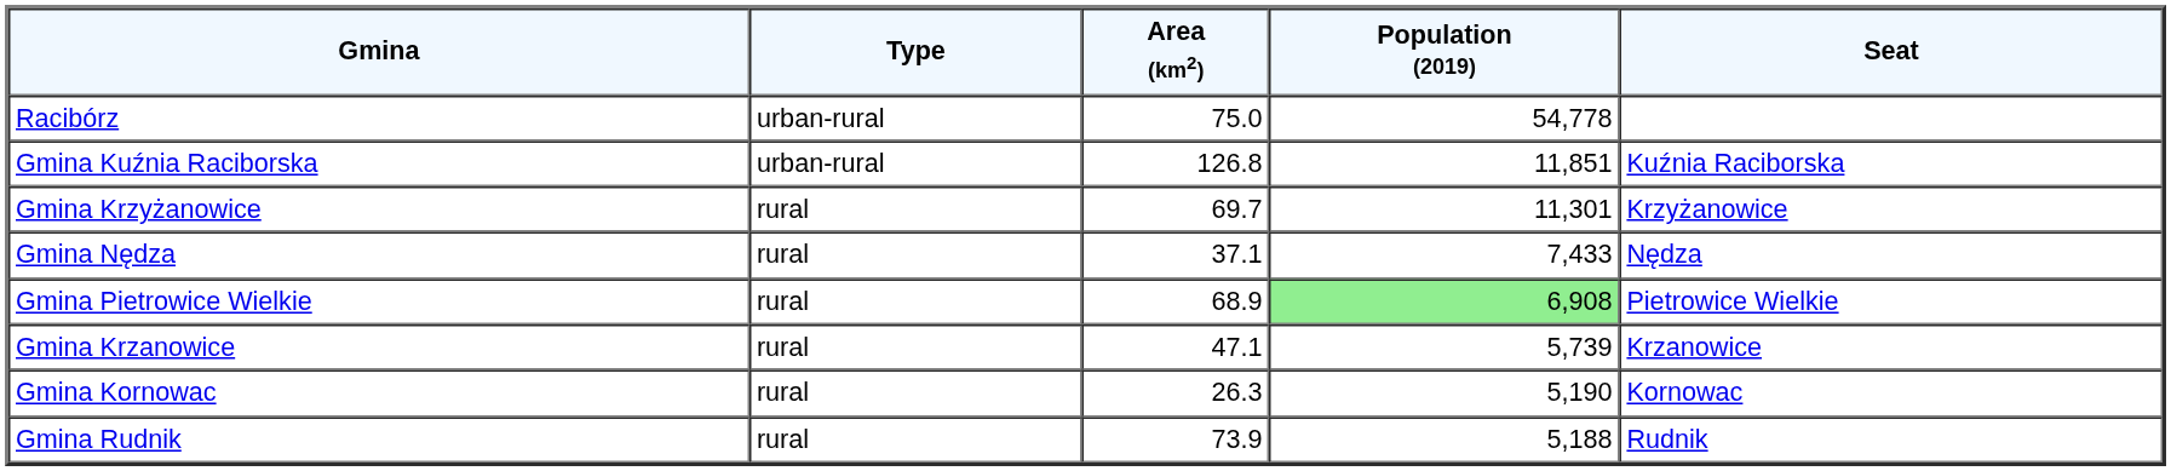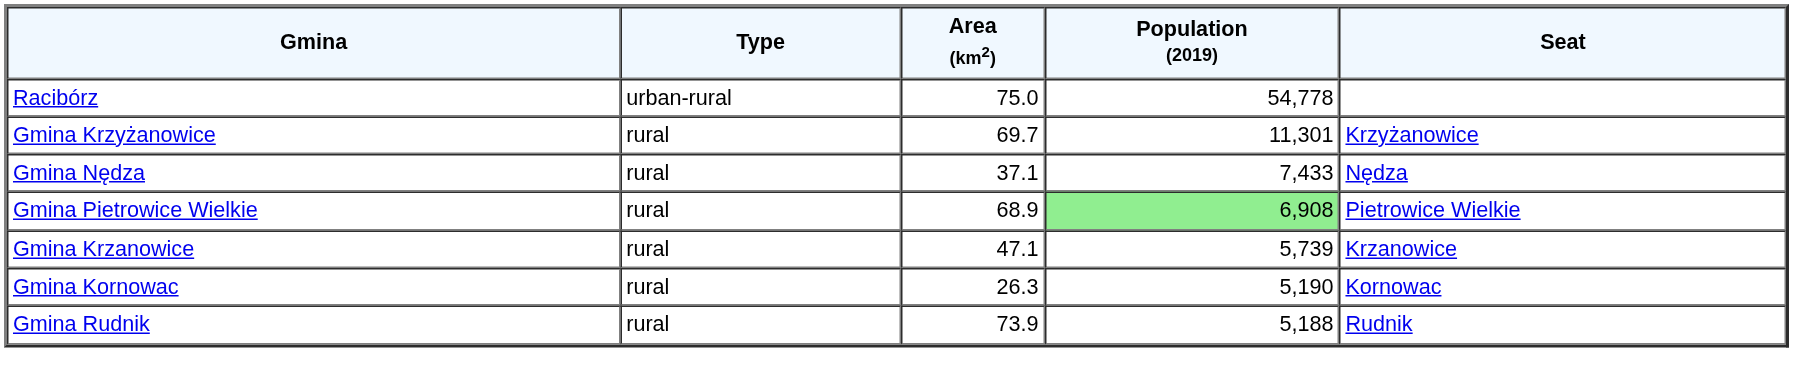- row: Gmina Kuźnia Raciborska | urban-rural | 126.8 | 11,851 | Kuźnia Raciborska
